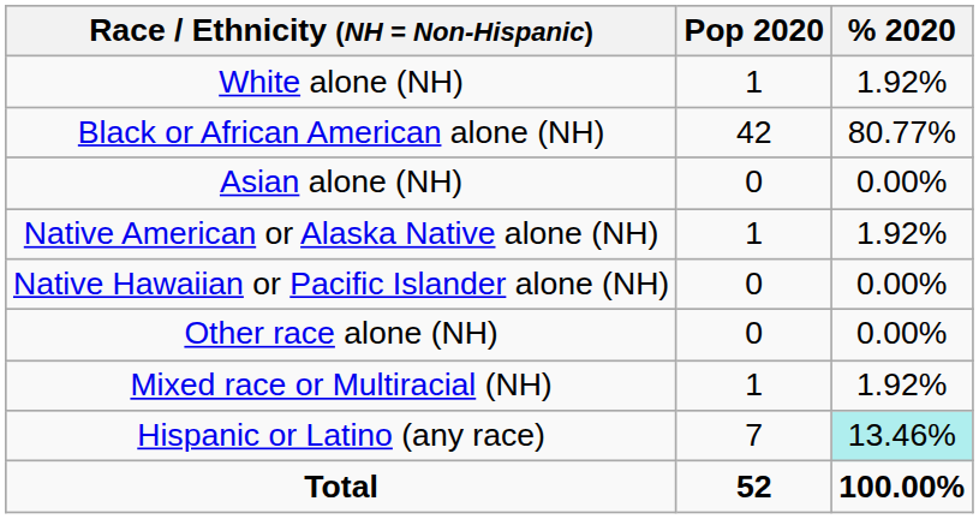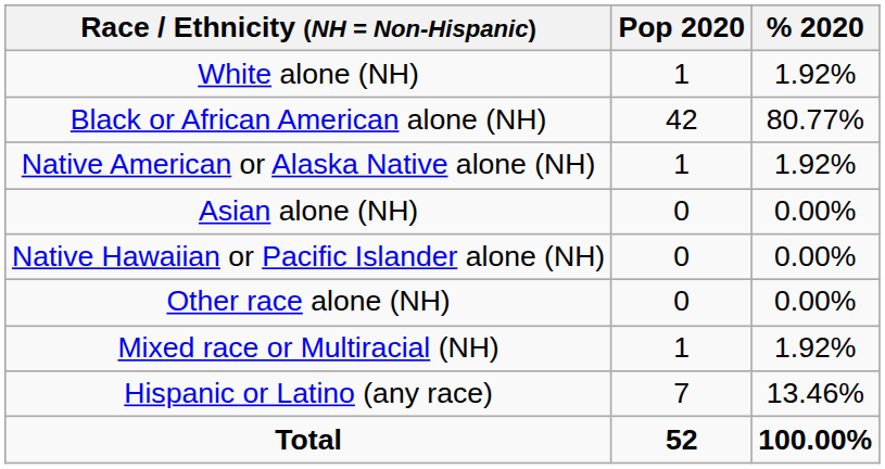rows swapped: Native American or Alaska Native alone (NH) <-> Asian alone (NH)
Hispanic or Latino (any race) | % 2020: paleturquoise background -> no background
